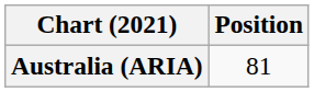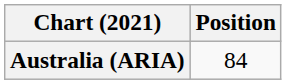Australia (ARIA) | Position: 81 -> 84
